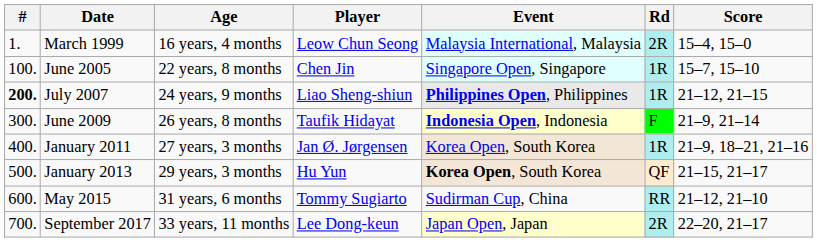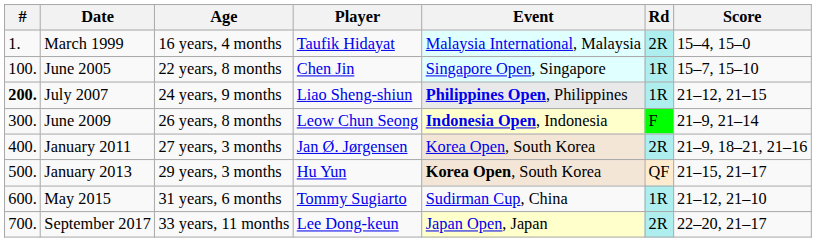March 1999 | Player: Leow Chun Seong -> Taufik Hidayat
June 2009 | Player: Taufik Hidayat -> Leow Chun Seong
January 2011 | Rd: 1R -> 2R
May 2015 | Rd: RR -> 1R
